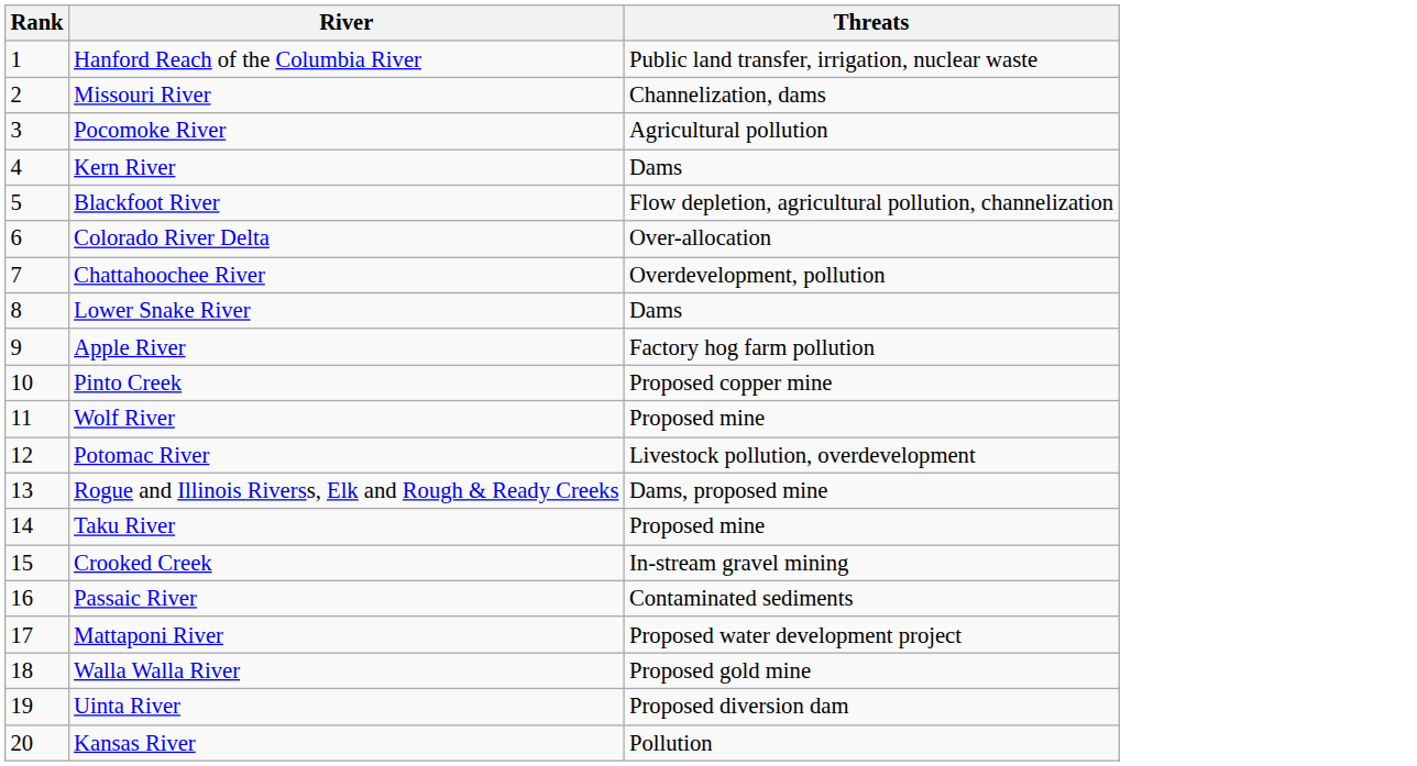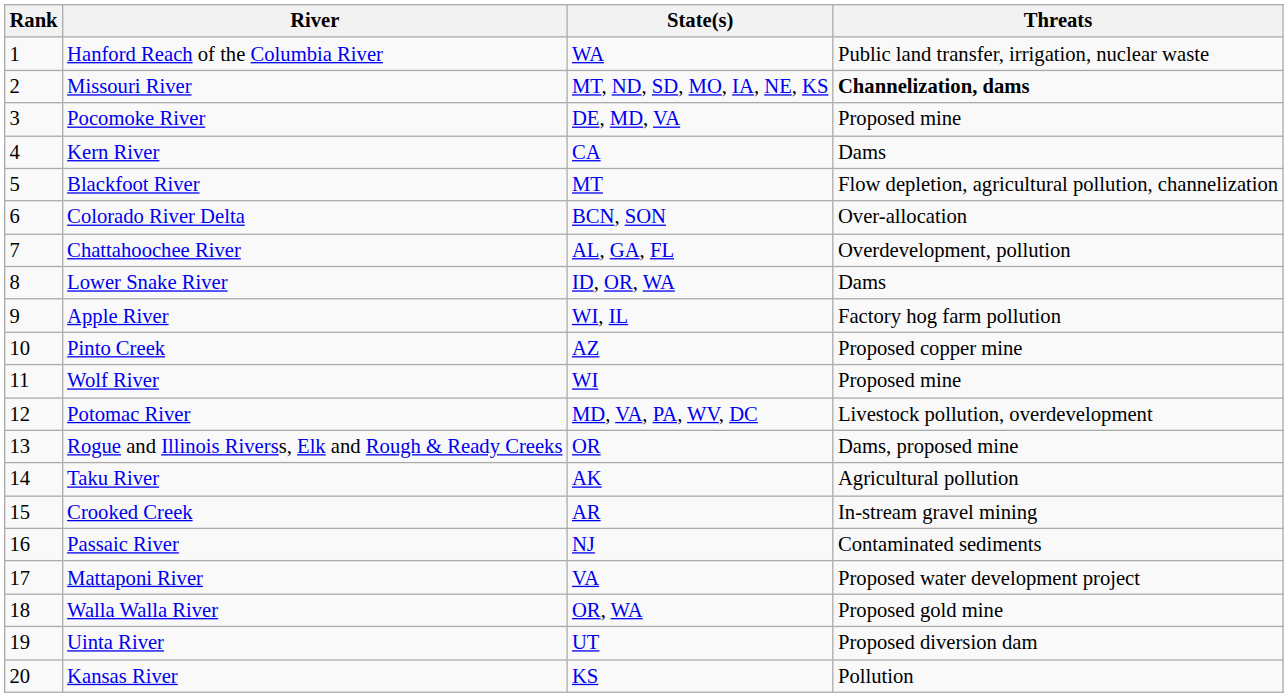+ column: State(s) | WA | MT, ND, SD, MO, IA, NE, KS | DE, MD, VA | CA | MT | BCN, SON | AL, GA, FL | ID, OR, WA | WI, IL | AZ | WI | MD, VA, PA, WV, DC | OR | AK | AR | NJ | VA | OR, WA | UT | KS
Missouri River | Threats: normal -> bold
Pocomoke River | Threats: Agricultural pollution -> Proposed mine
Taku River | Threats: Proposed mine -> Agricultural pollution
